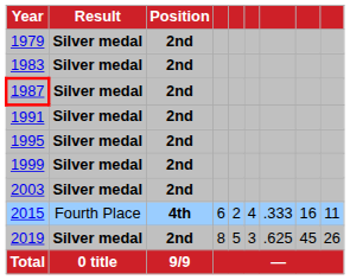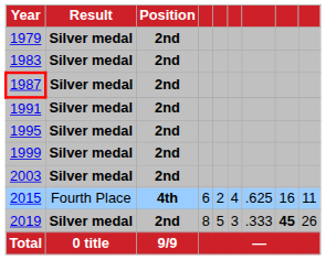2015 | column 7: .333 -> .625
2019 | column 7: .625 -> .333
2019 | column 8: normal -> bold
